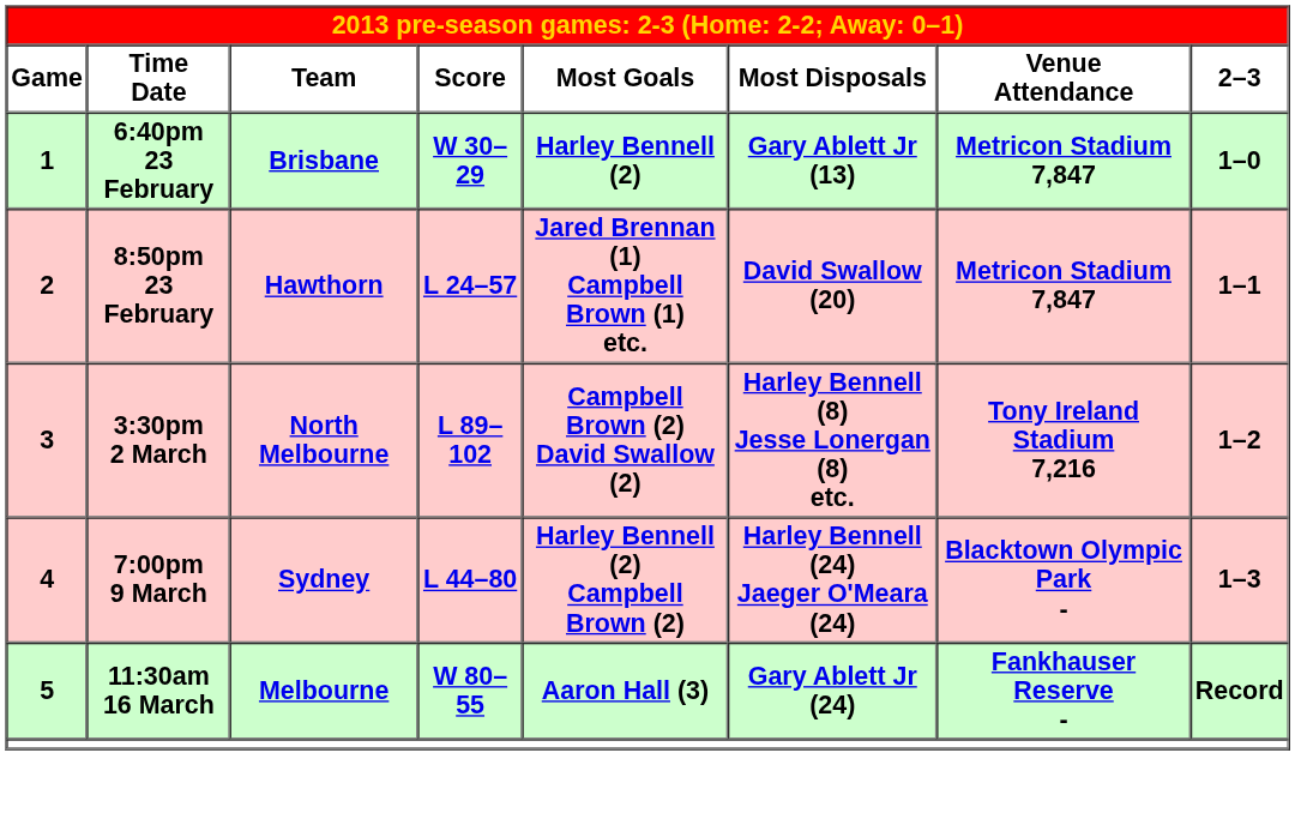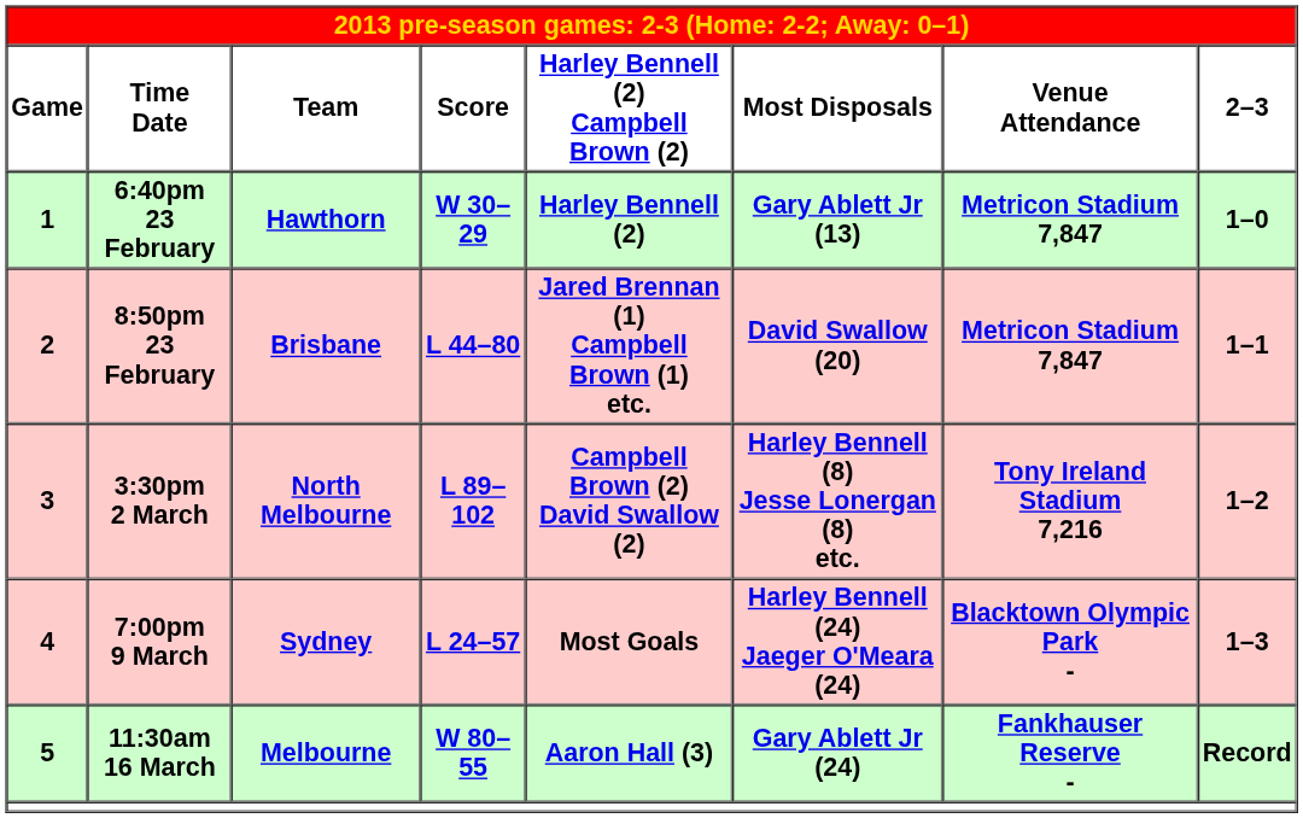Time Date | column 5: Most Goals -> Harley Bennell (2) Campbell Brown (2)
6:40pm 23 February | column 3: Brisbane -> Hawthorn
8:50pm 23 February | column 3: Hawthorn -> Brisbane
8:50pm 23 February | column 4: L 24–57 -> L 44–80
7:00pm 9 March | column 4: L 44–80 -> L 24–57
7:00pm 9 March | column 5: Harley Bennell (2) Campbell Brown (2) -> Most Goals
